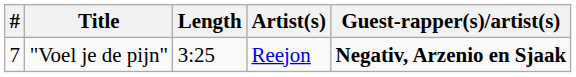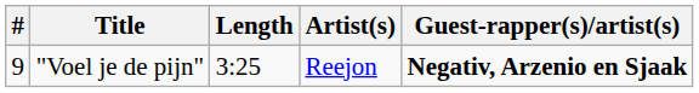"Voel je de pijn" | #: 7 -> 9
